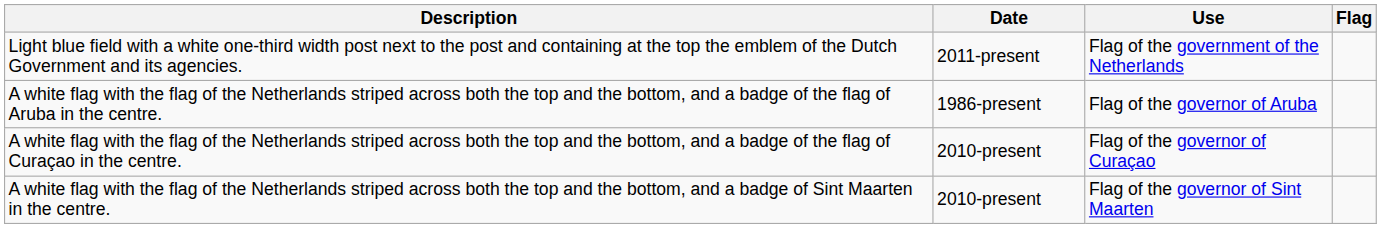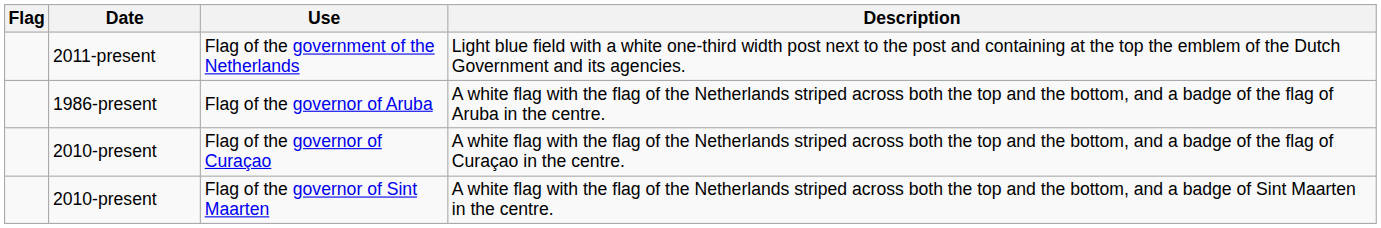columns swapped: Flag <-> Description
